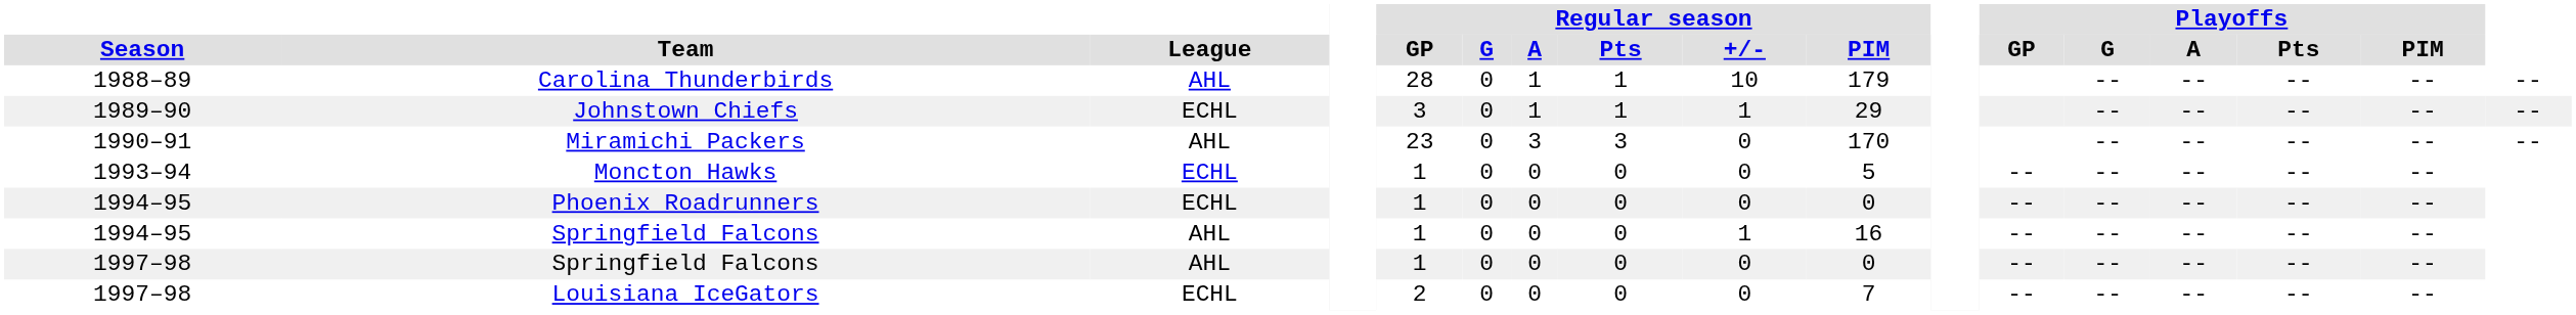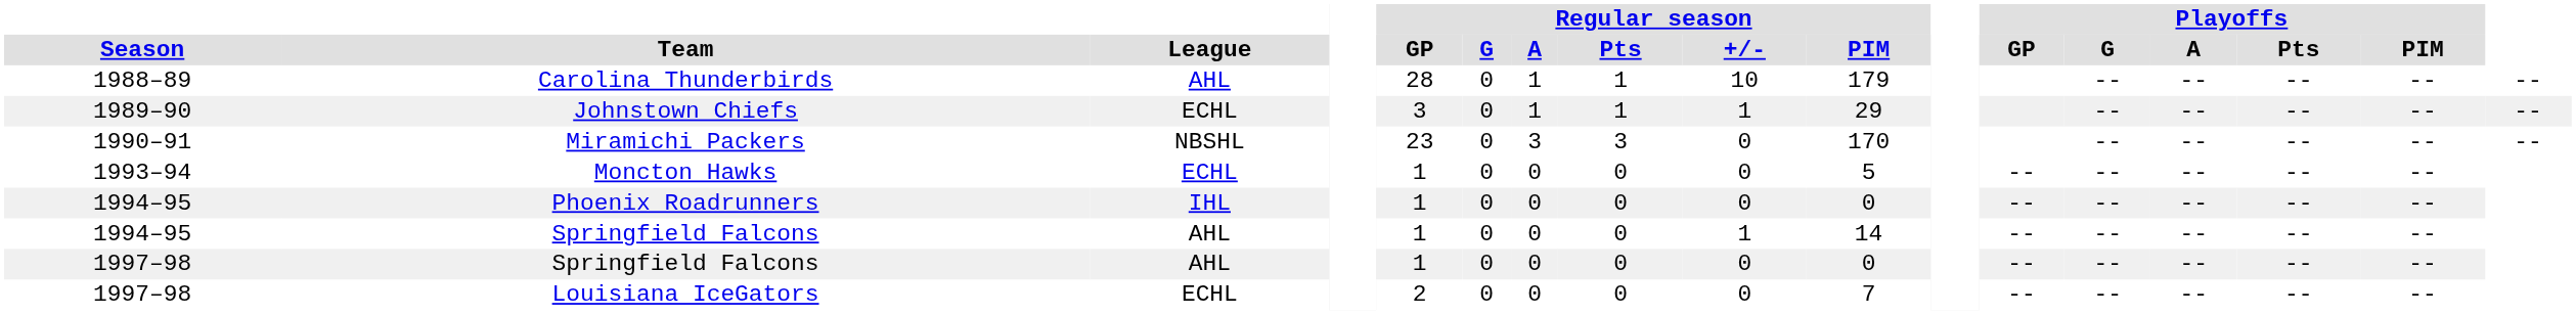Miramichi Packers | League: AHL -> NBSHL
Phoenix Roadrunners | League: ECHL -> IHL
1994–95 / Springfield Falcons | Regular season / PIM: 16 -> 14
